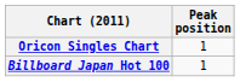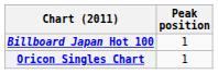rows swapped: Billboard Japan Hot 100 <-> Oricon Singles Chart
